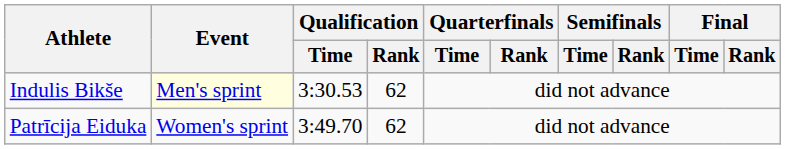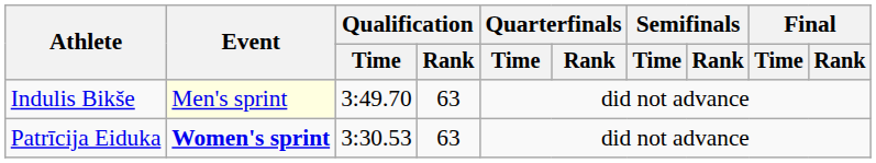Indulis Bikše | Qualification / Time: 3:30.53 -> 3:49.70
Indulis Bikše | Qualification / Rank: 62 -> 63
Patrīcija Eiduka | Event: normal -> bold
Patrīcija Eiduka | Qualification / Time: 3:49.70 -> 3:30.53
Patrīcija Eiduka | Qualification / Rank: 62 -> 63
